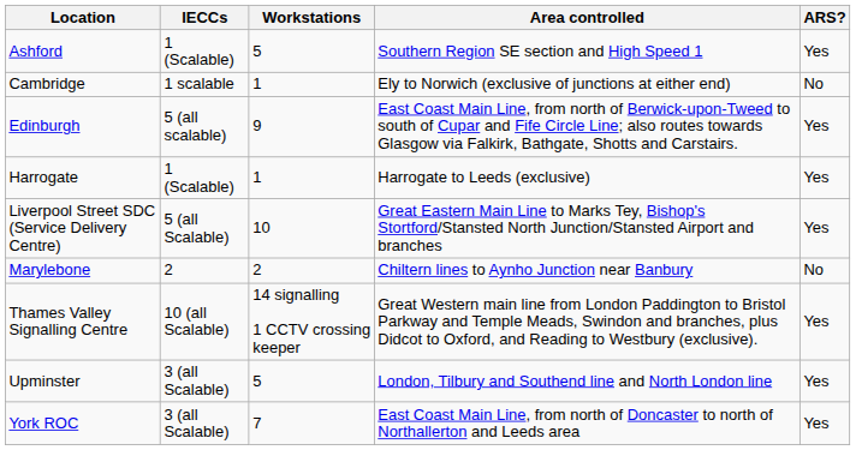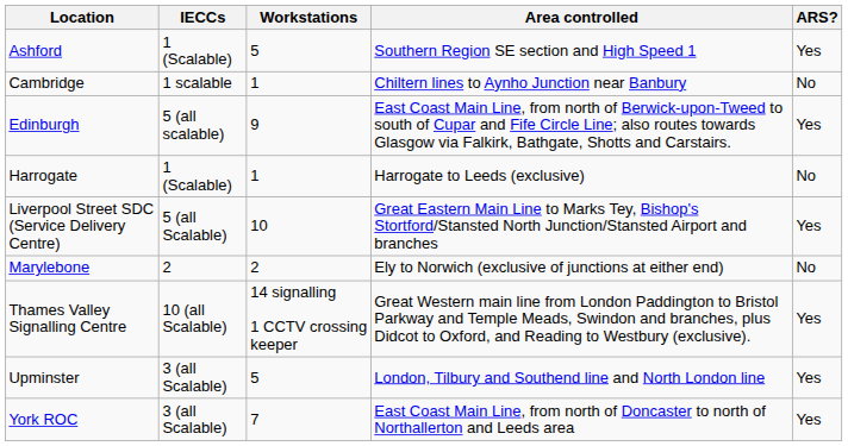Cambridge | Area controlled: Ely to Norwich (exclusive of junctions at either end) -> Chiltern lines to Aynho Junction near Banbury
Harrogate | ARS?: Yes -> No
Marylebone | Area controlled: Chiltern lines to Aynho Junction near Banbury -> Ely to Norwich (exclusive of junctions at either end)
